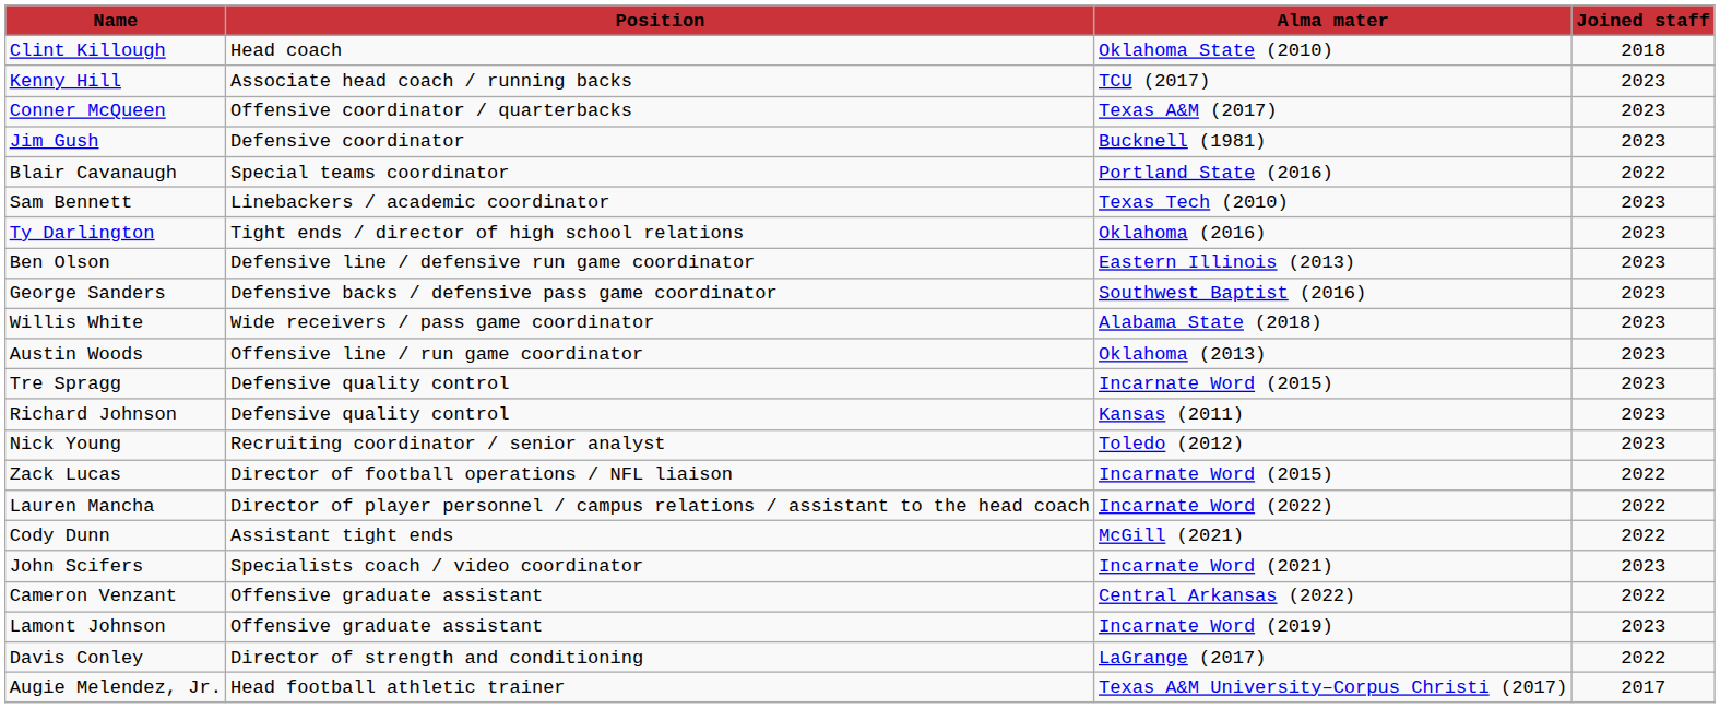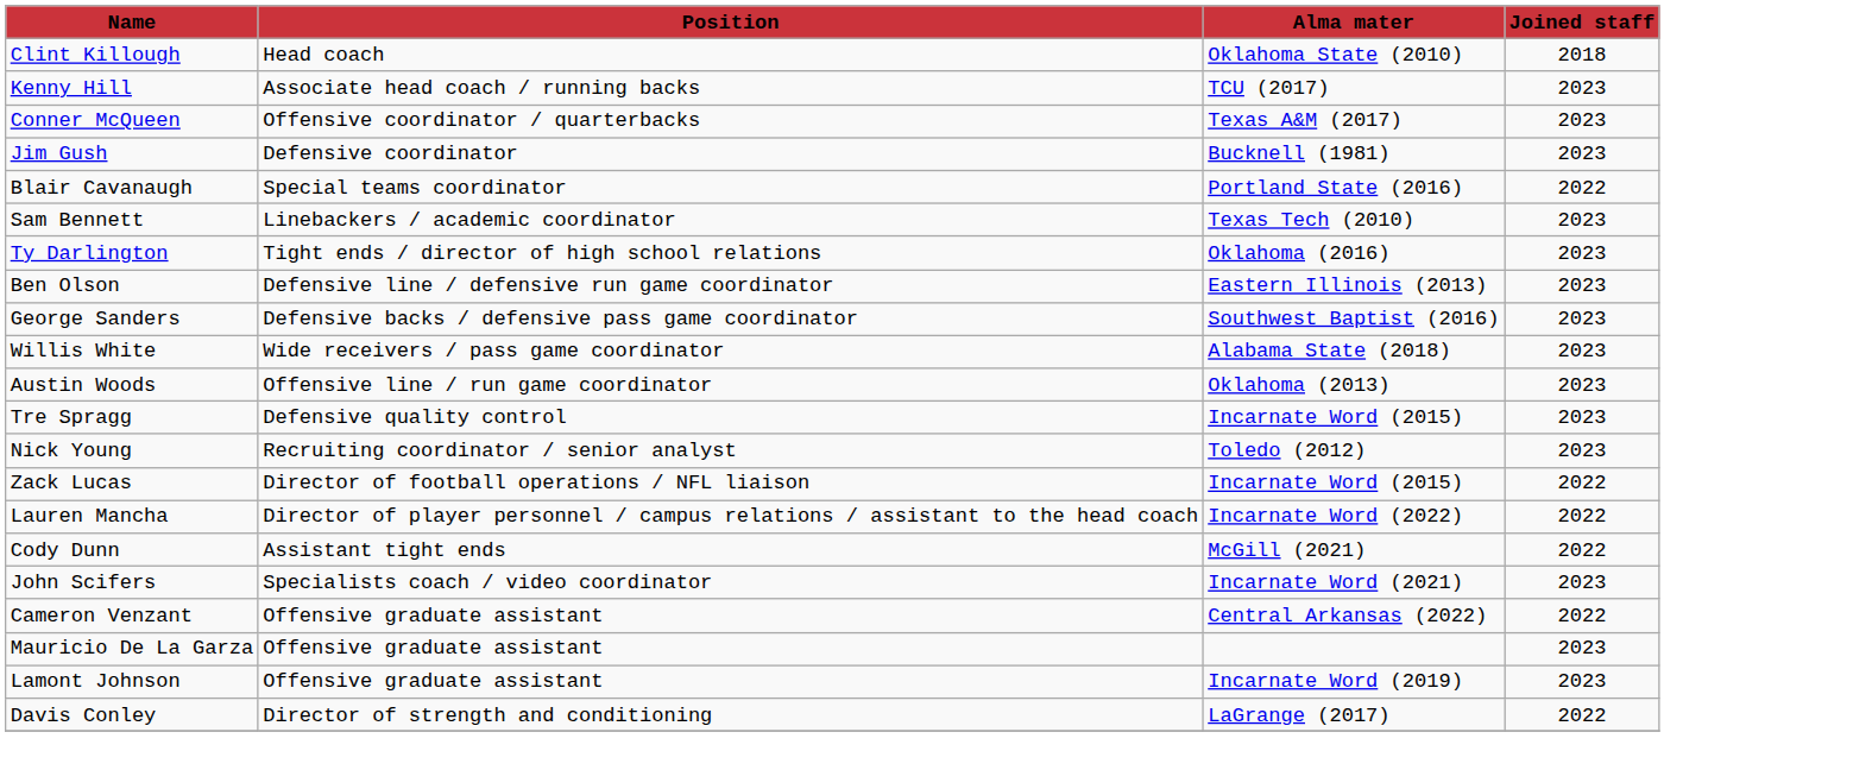- row: Richard Johnson | Defensive quality control | Kansas (2011) | 2023
+ row: Mauricio De La Garza | Offensive graduate assistant | 2023
- row: Augie Melendez, Jr. | Head football athletic trainer | Texas A&M University–Corpus Christi (2017) | 2017
